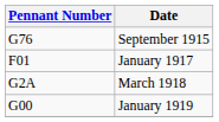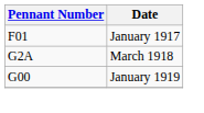- row: G76 | September 1915
